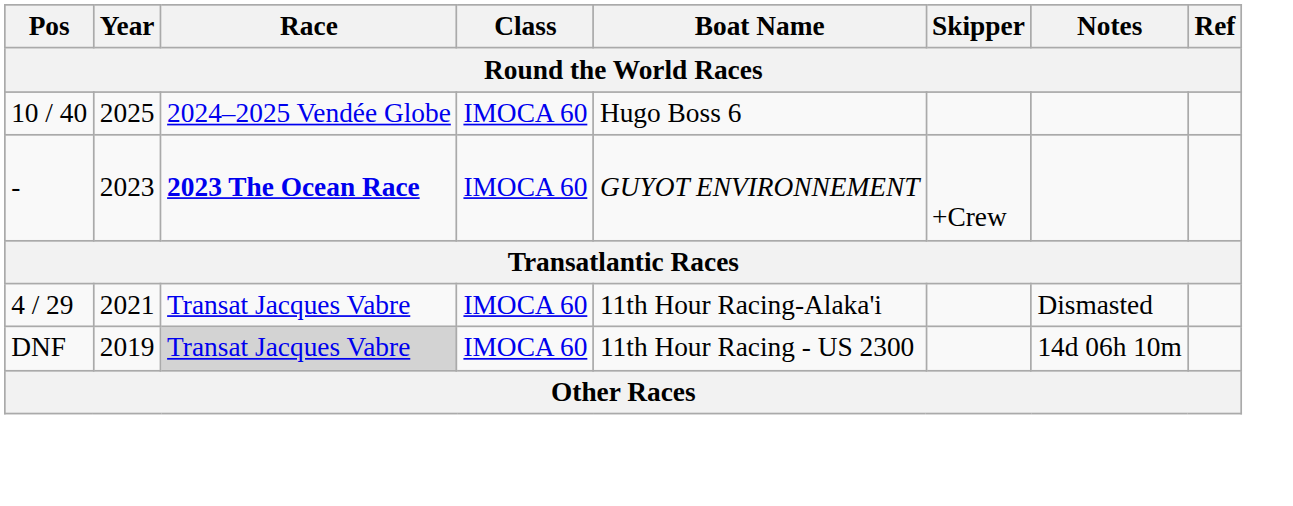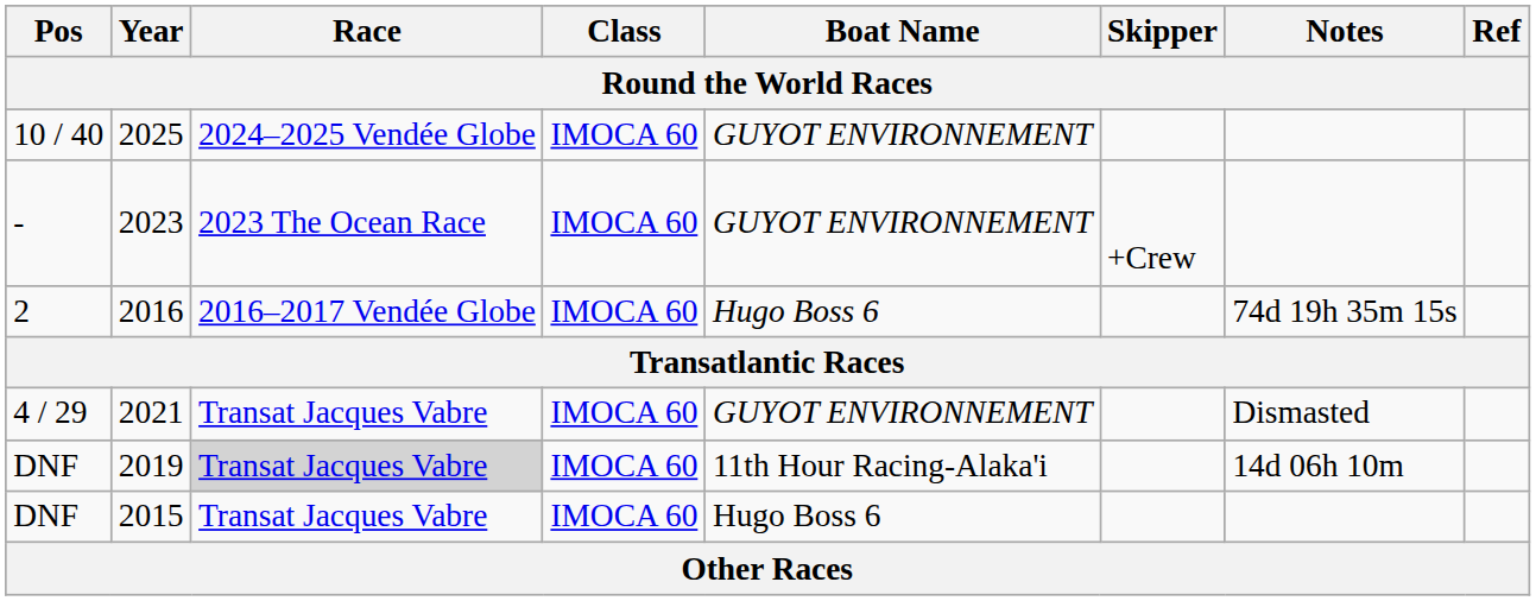2025 | Boat Name: Hugo Boss 6 -> GUYOT ENVIRONNEMENT
2023 | Race: bold -> normal
+ row: 2 | 2016 | 2016–2017 Vendée Globe | IMOCA 60 | Hugo Boss 6 | 74d 19h 35m 15s
2021 | Boat Name: 11th Hour Racing-Alaka'i -> GUYOT ENVIRONNEMENT
2019 | Boat Name: 11th Hour Racing - US 2300 -> 11th Hour Racing-Alaka'i
+ row: DNF | 2015 | Transat Jacques Vabre | IMOCA 60 | Hugo Boss 6
